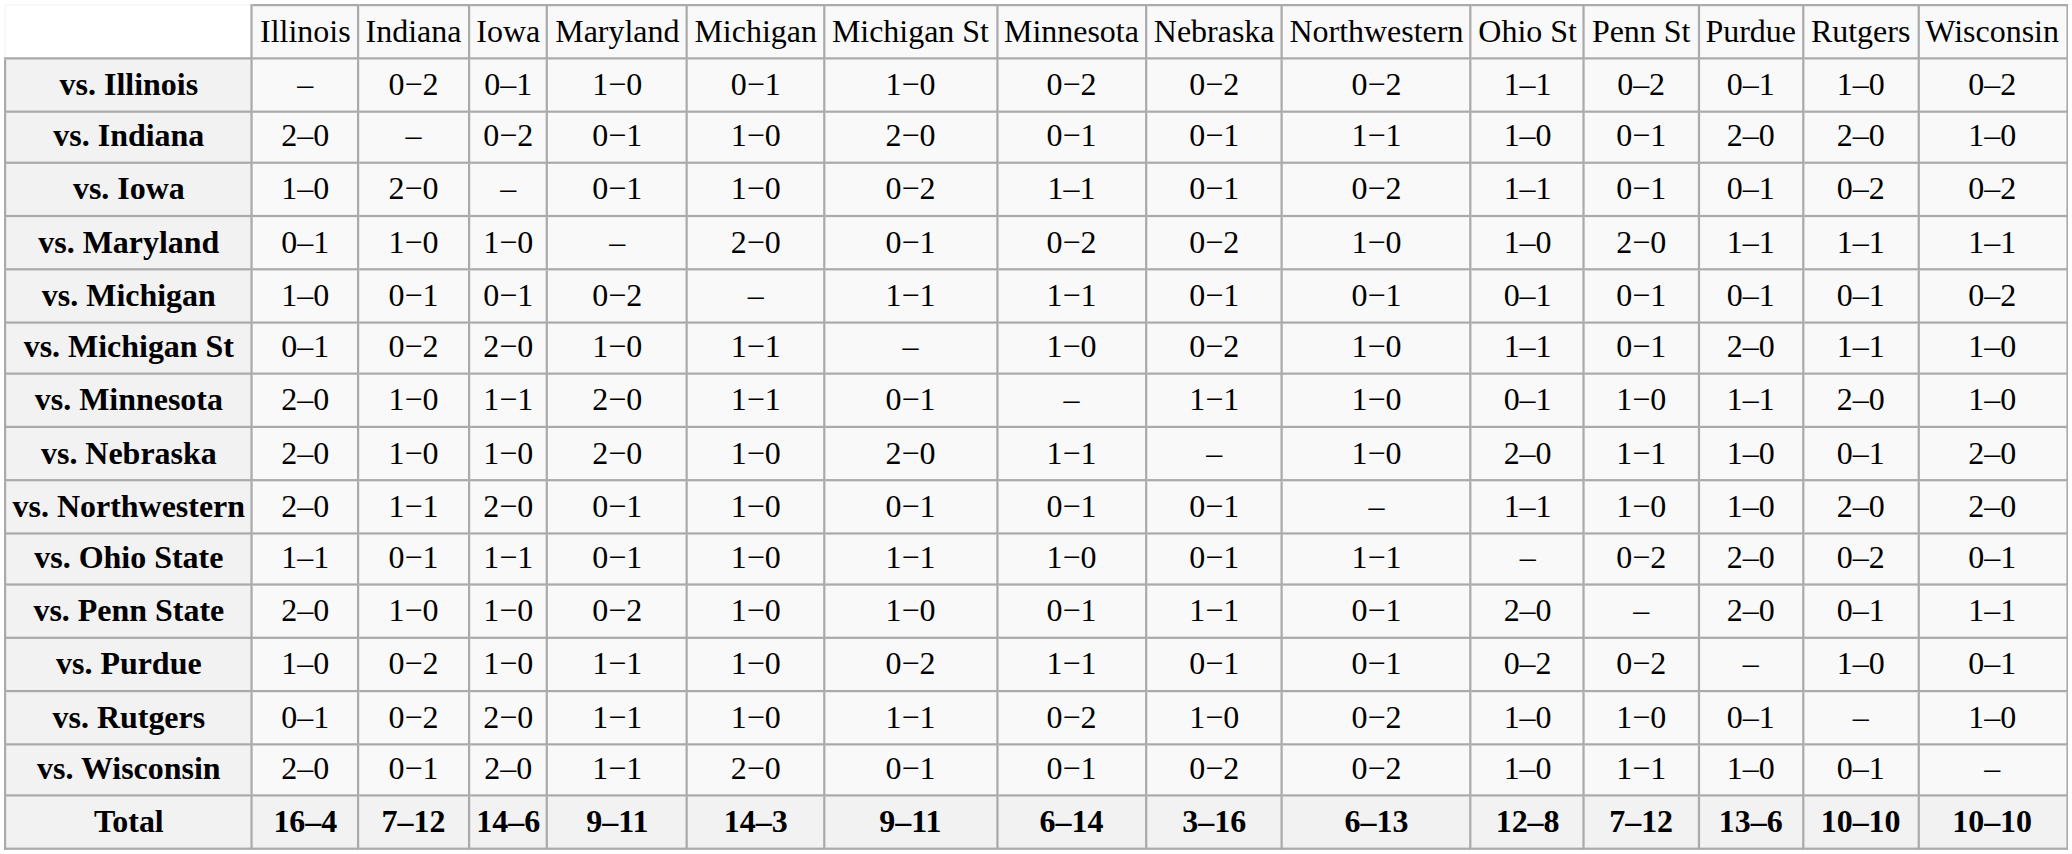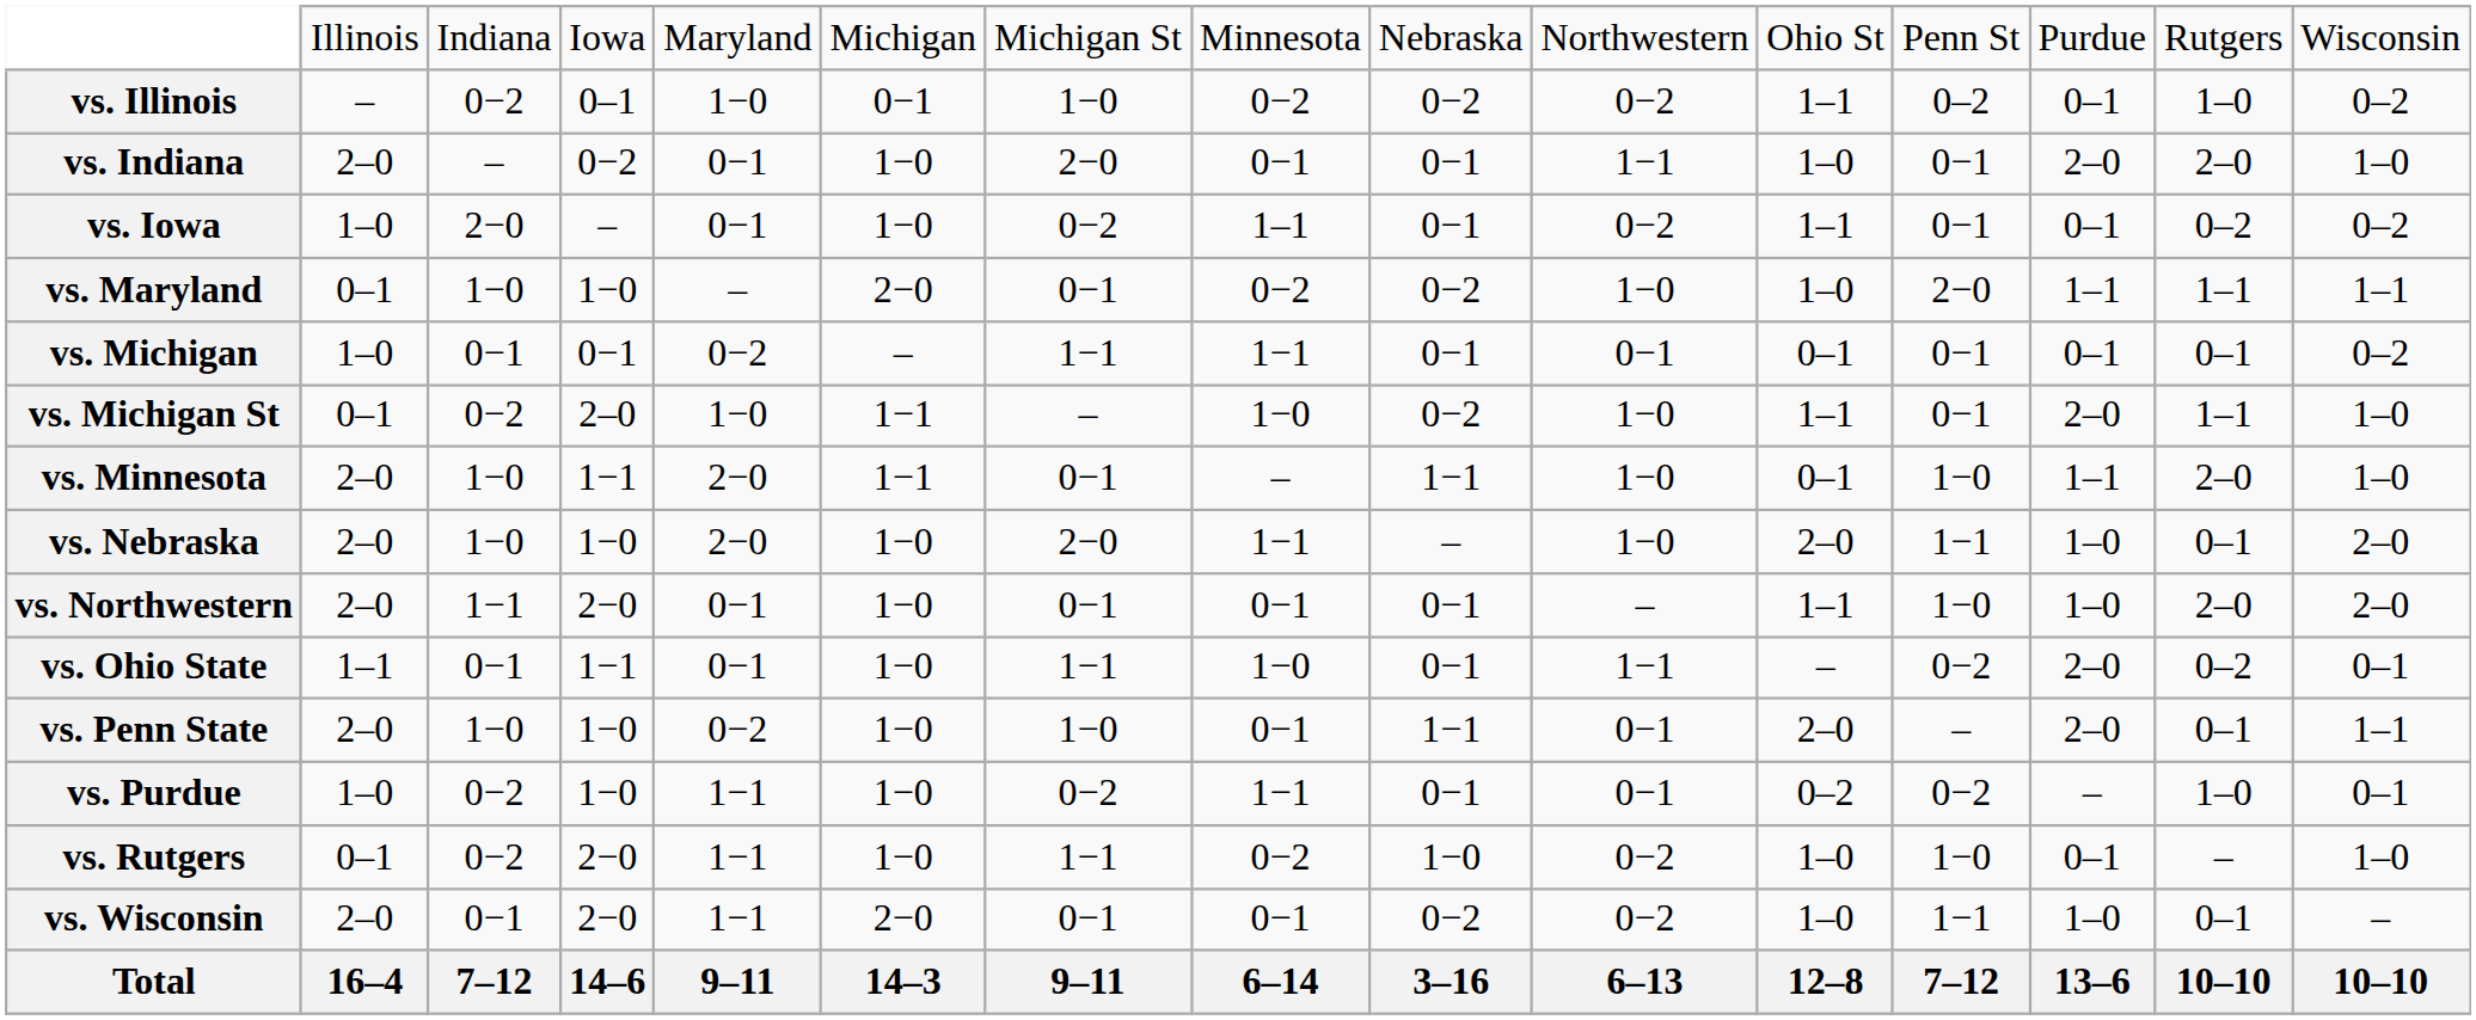vs. Michigan St | column 4: 2−0 -> 2–0
vs. Wisconsin | column 4: 2–0 -> 2−0
